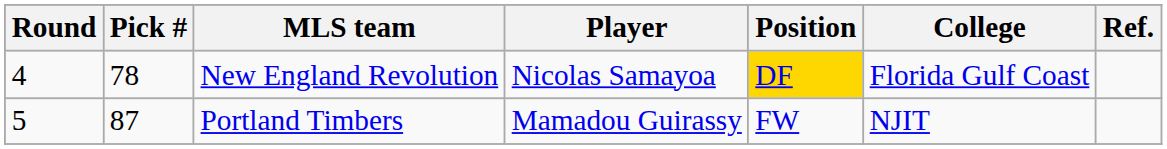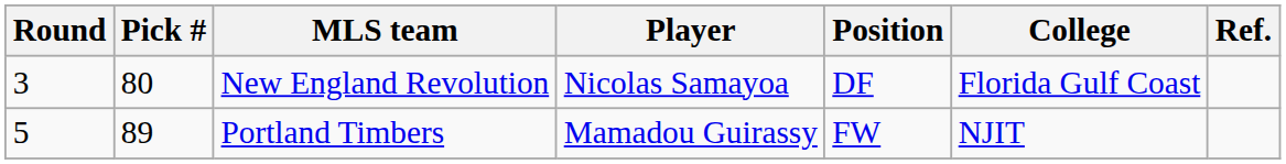New England Revolution | Round: 4 -> 3
New England Revolution | Pick #: 78 -> 80
New England Revolution | Position: gold background -> no background
Portland Timbers | Pick #: 87 -> 89
